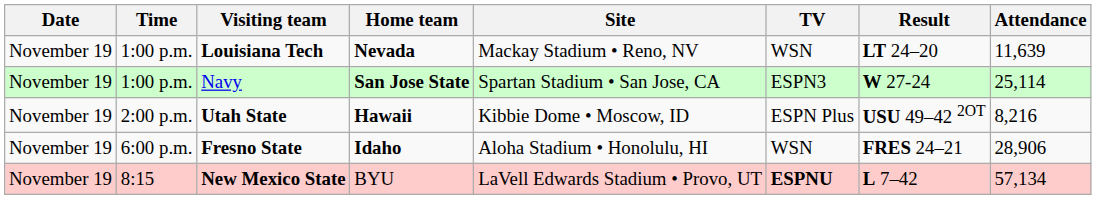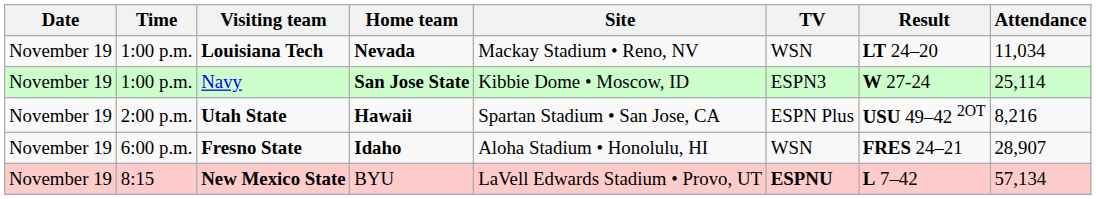Louisiana Tech | Attendance: 11,639 -> 11,034
Navy | Site: Spartan Stadium • San Jose, CA -> Kibbie Dome • Moscow, ID
Utah State | Site: Kibbie Dome • Moscow, ID -> Spartan Stadium • San Jose, CA
Fresno State | Attendance: 28,906 -> 28,907
